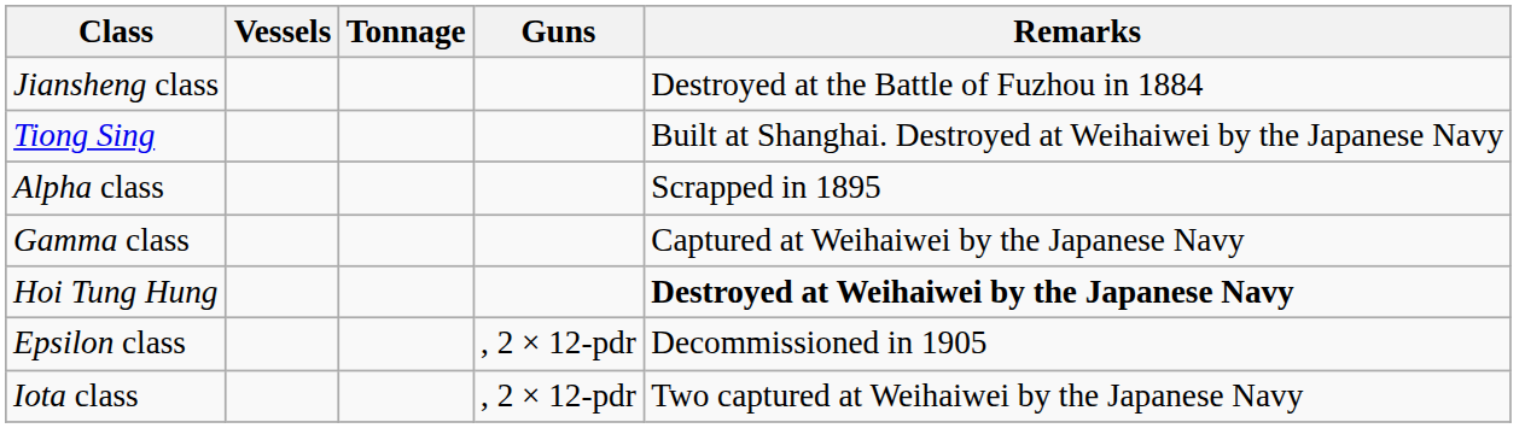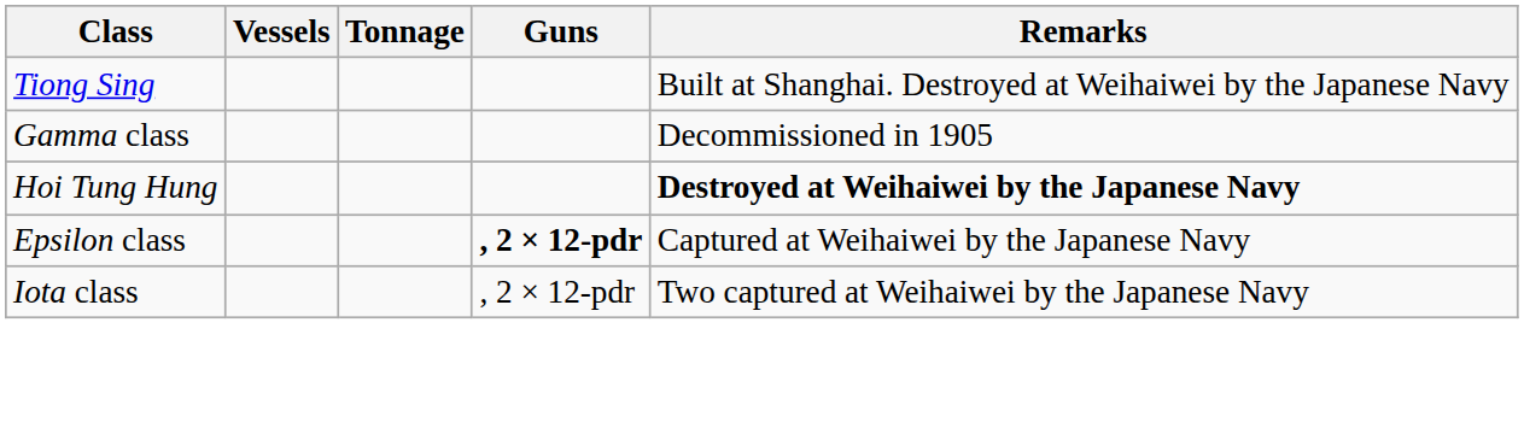- row: Jiansheng class | Destroyed at the Battle of Fuzhou in 1884
- row: Alpha class | Scrapped in 1895
Gamma class | Remarks: Captured at Weihaiwei by the Japanese Navy -> Decommissioned in 1905
Epsilon class | Guns: normal -> bold
Epsilon class | Remarks: Decommissioned in 1905 -> Captured at Weihaiwei by the Japanese Navy
